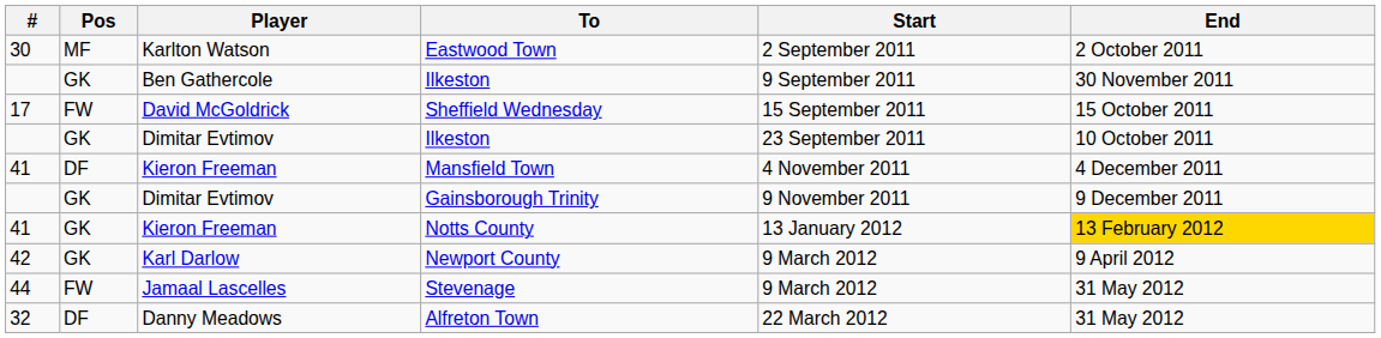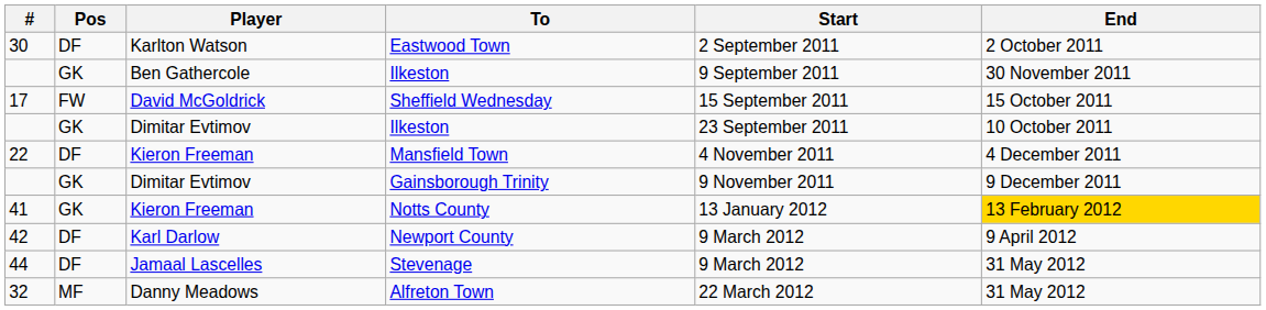Eastwood Town | Pos: MF -> DF
Mansfield Town | #: 41 -> 22
Newport County | Pos: GK -> DF
Stevenage | Pos: FW -> DF
Alfreton Town | Pos: DF -> MF
